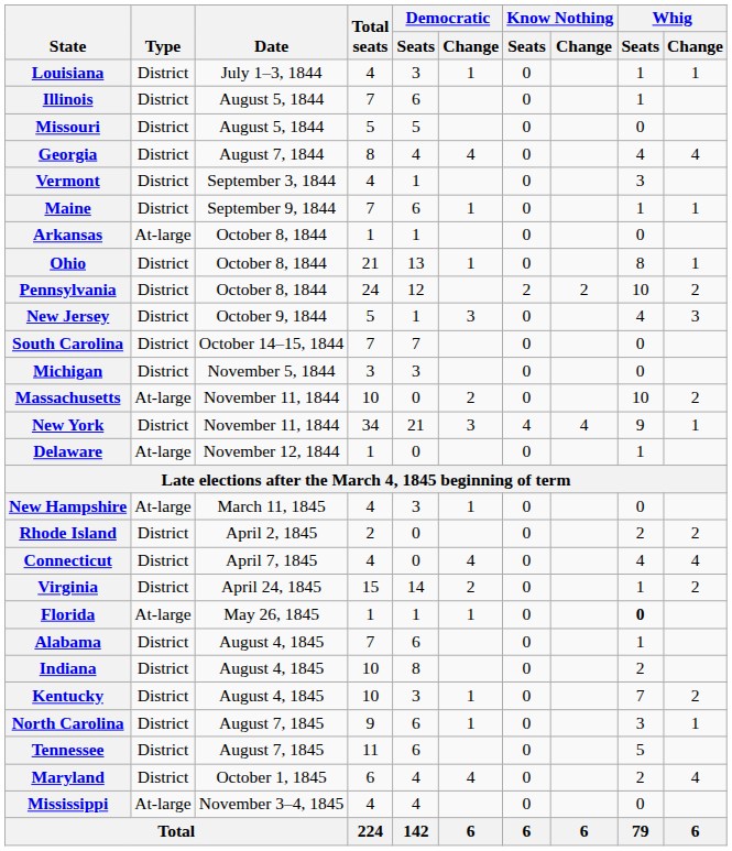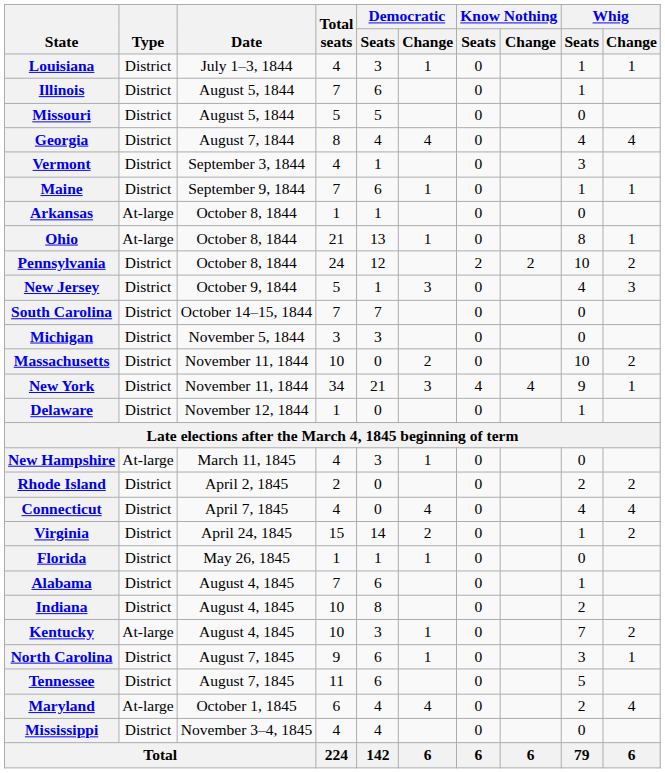Ohio | Type: District -> At-large
Massachusetts | Type: At-large -> District
Delaware | Type: At-large -> District
Florida | Type: At-large -> District
Florida | Whig / Seats: bold -> normal
Kentucky | Type: District -> At-large
Maryland | Type: District -> At-large
Mississippi | Type: At-large -> District
